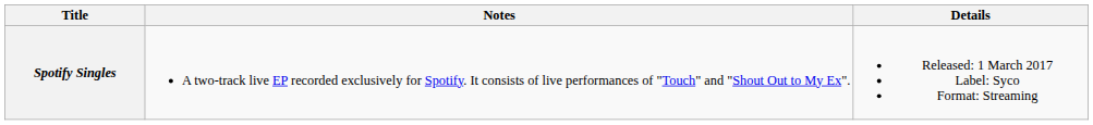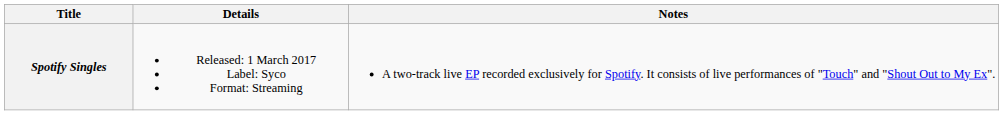columns swapped: Details <-> Notes
